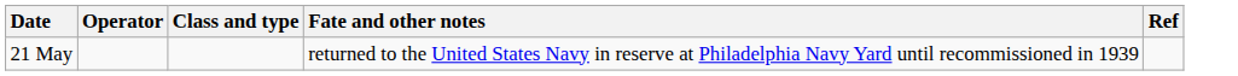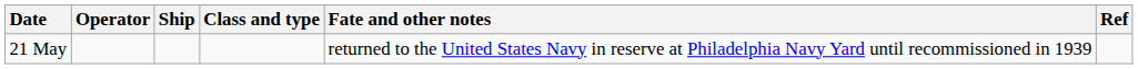+ column: Ship
